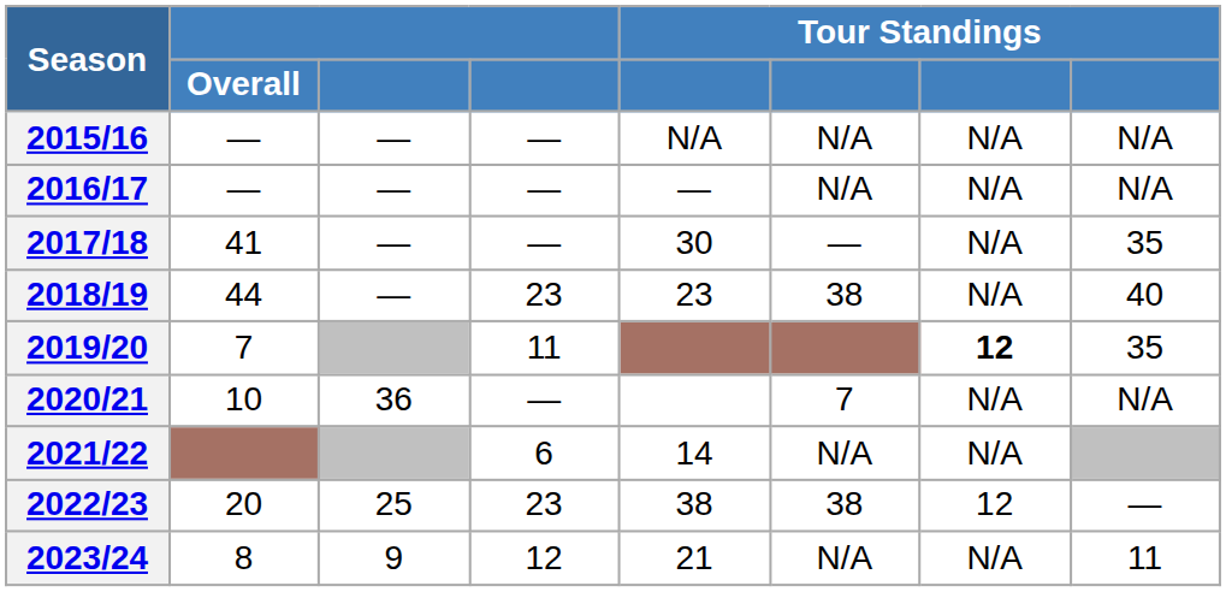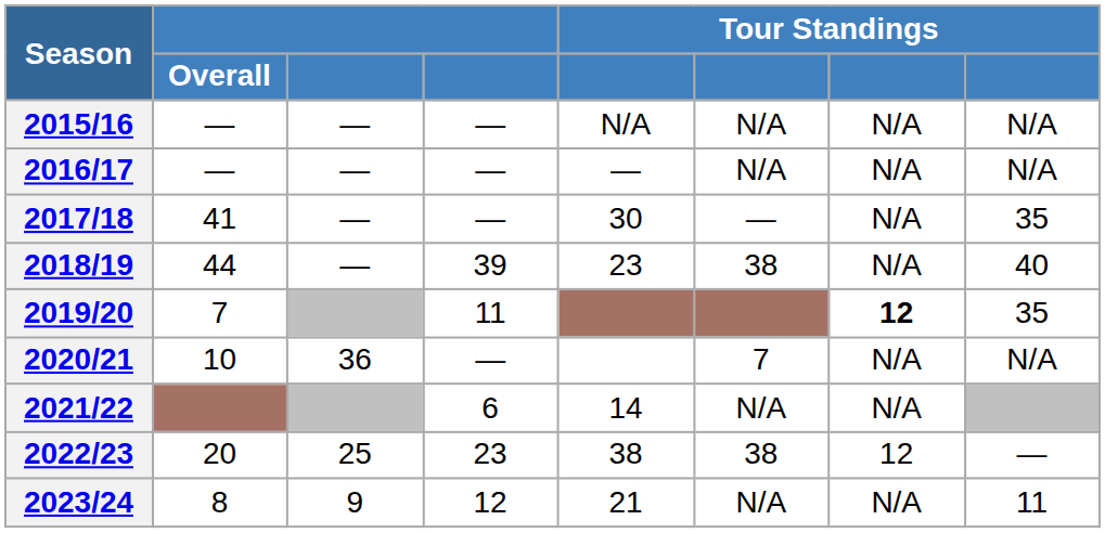2018/19 | column 4: 23 -> 39
